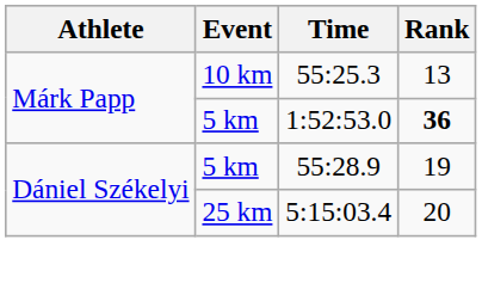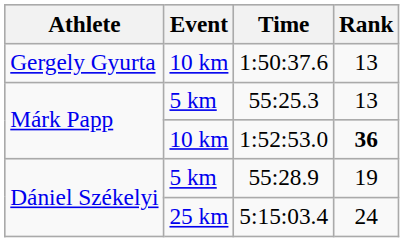+ row: Gergely Gyurta | 10 km | 1:50:37.6 | 13
55:25.3 | Event: 10 km -> 5 km
1:52:53.0 | Event: 5 km -> 10 km
5:15:03.4 | Rank: 20 -> 24
